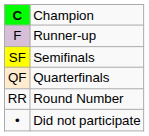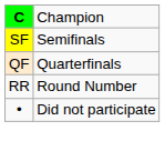- row: F | Runner-up
